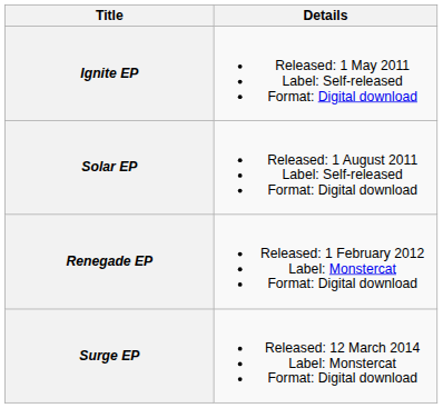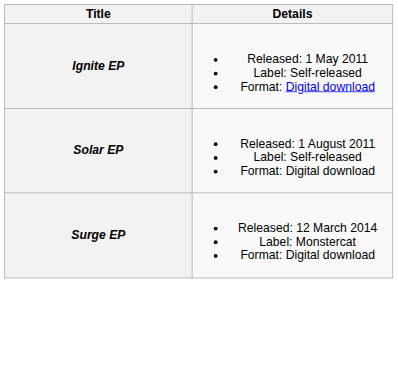- row: Renegade EP | Released: 1 February 2012 Label: Monstercat Format: Digital download
